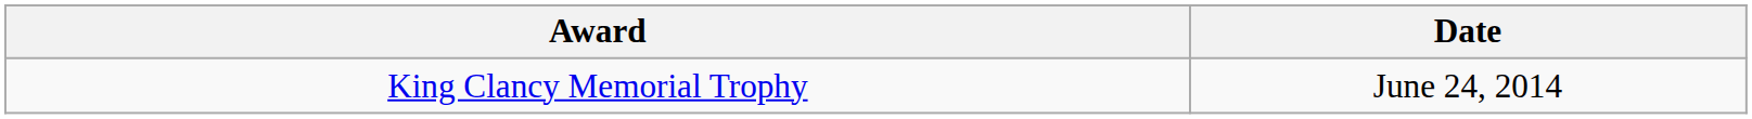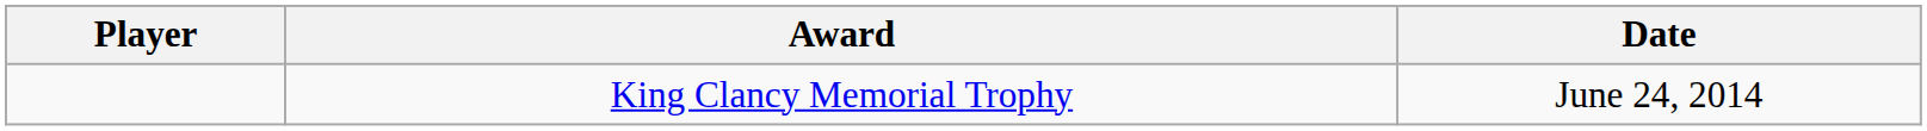+ column: Player
